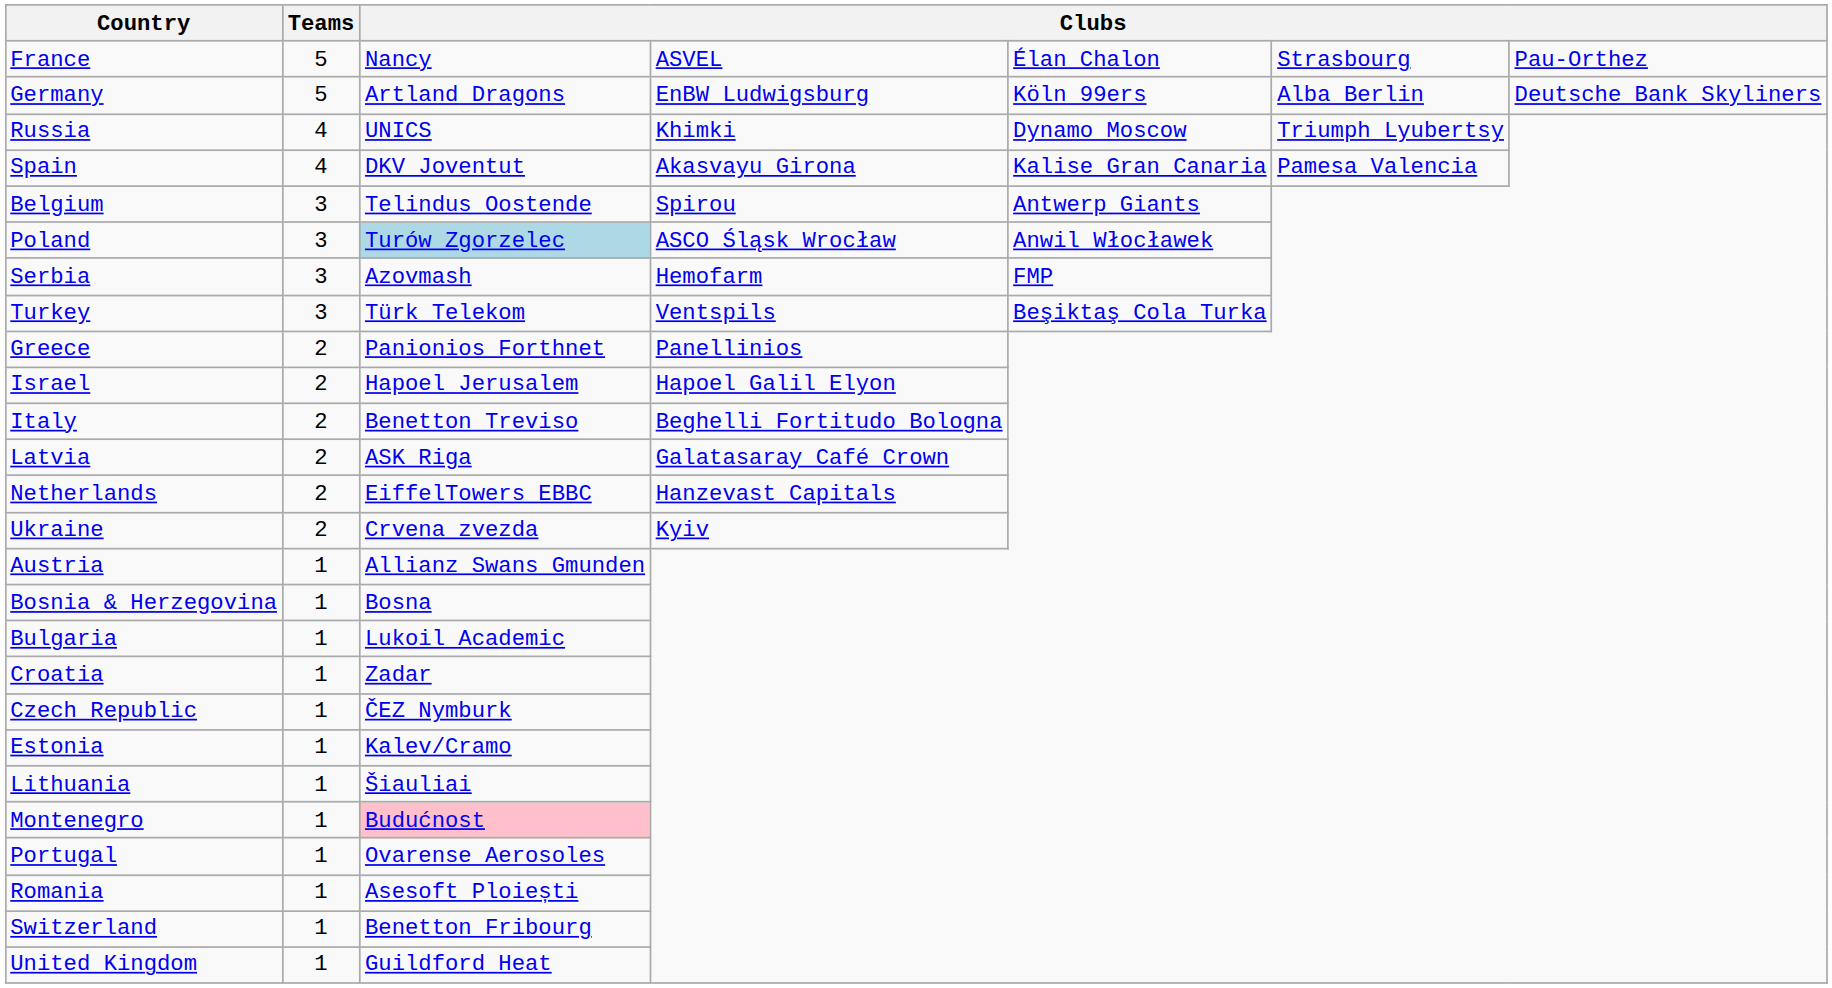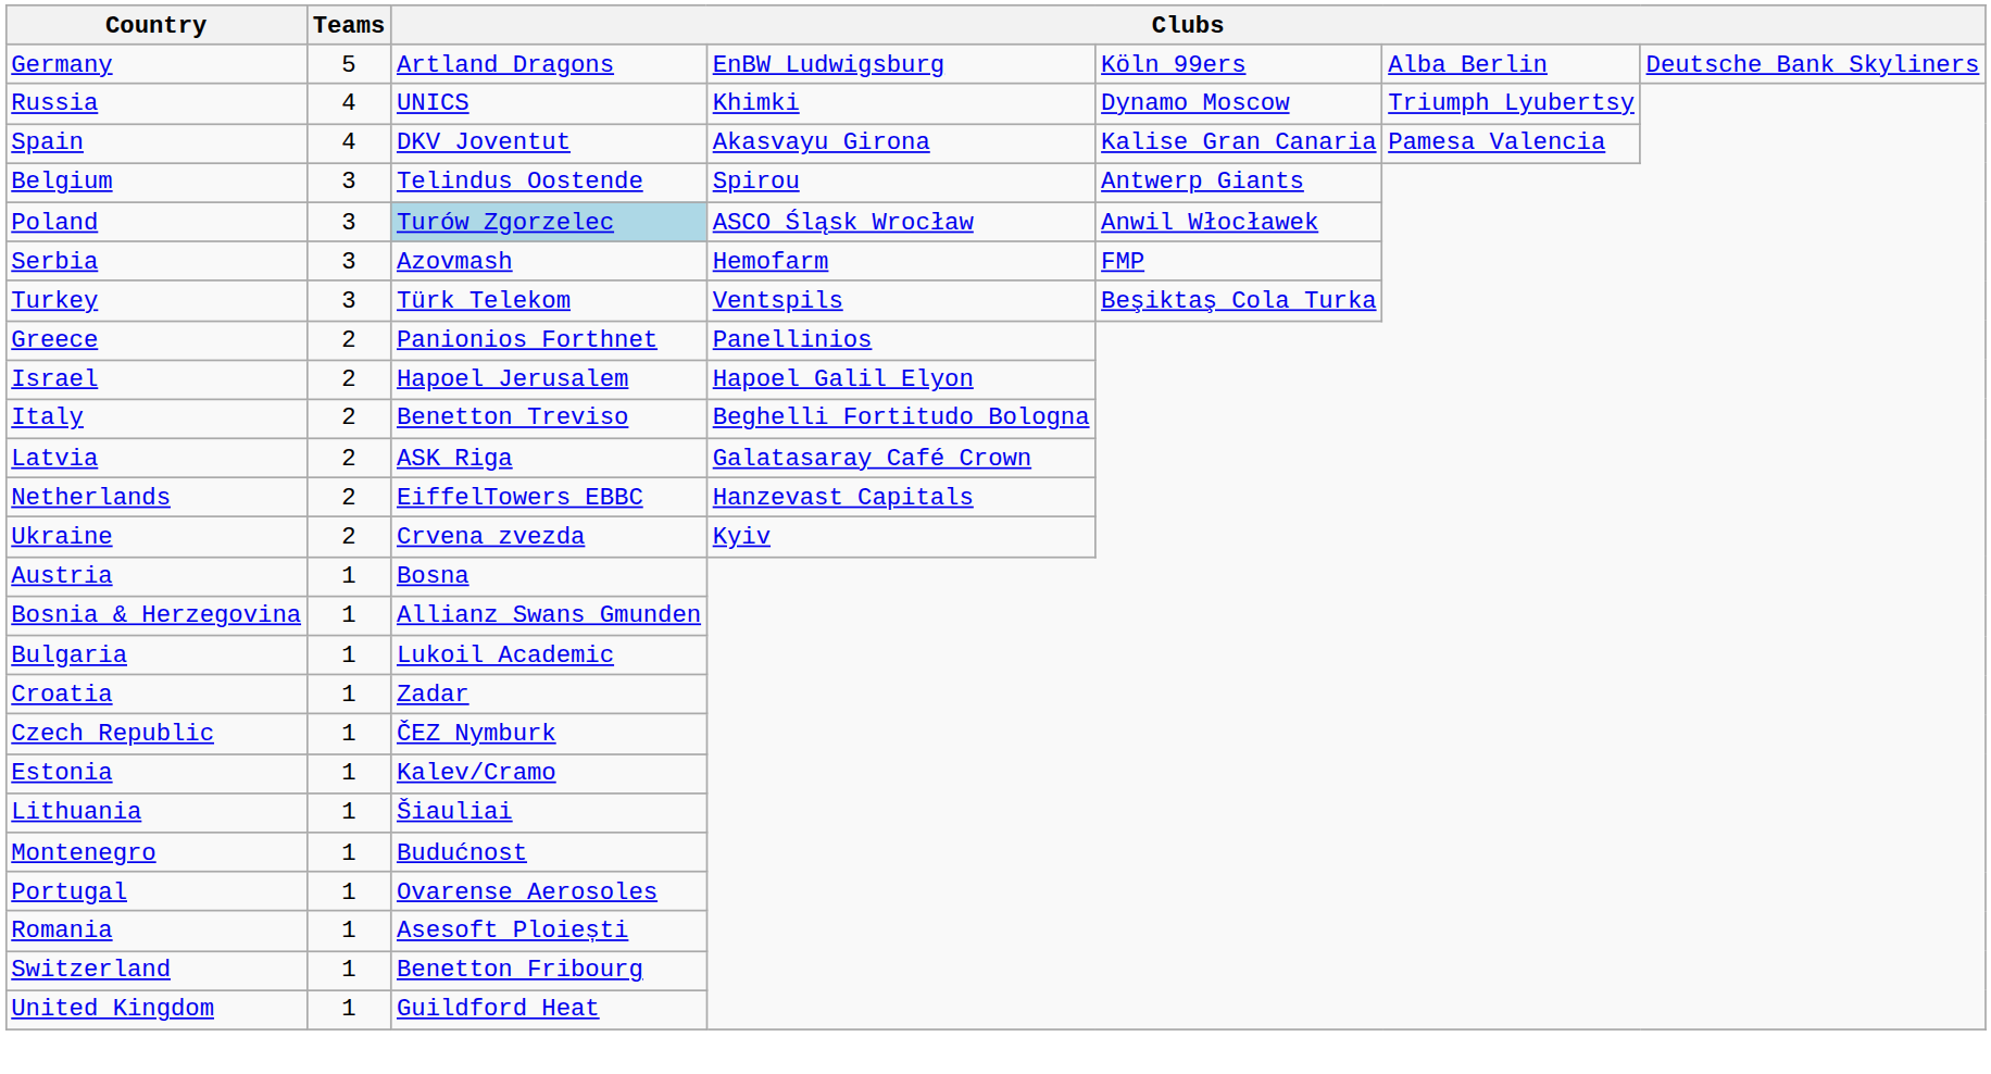- row: France | 5 | Nancy | ASVEL | Élan Chalon | Strasbourg | Pau-Orthez
Austria | column 3: Allianz Swans Gmunden -> Bosna
Bosnia & Herzegovina | column 3: Bosna -> Allianz Swans Gmunden
Montenegro | column 3: pink background -> no background
